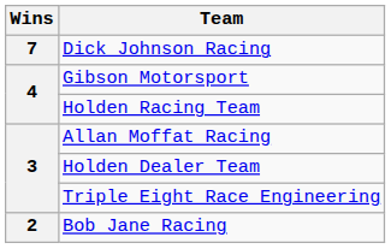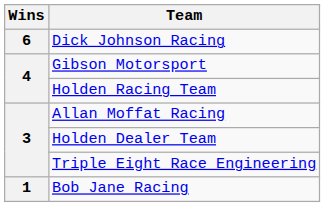Dick Johnson Racing | Wins: 7 -> 6
Bob Jane Racing | Wins: 2 -> 1
